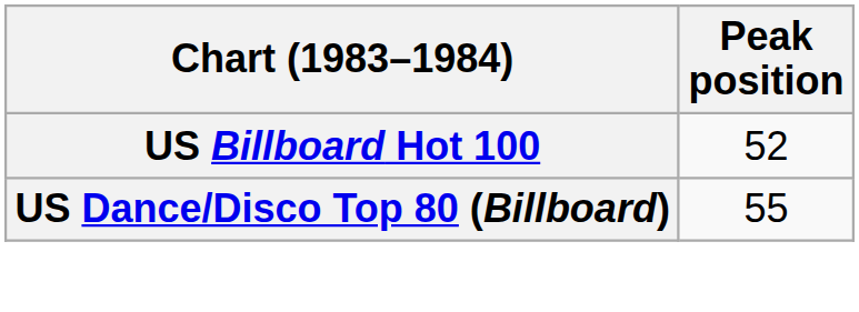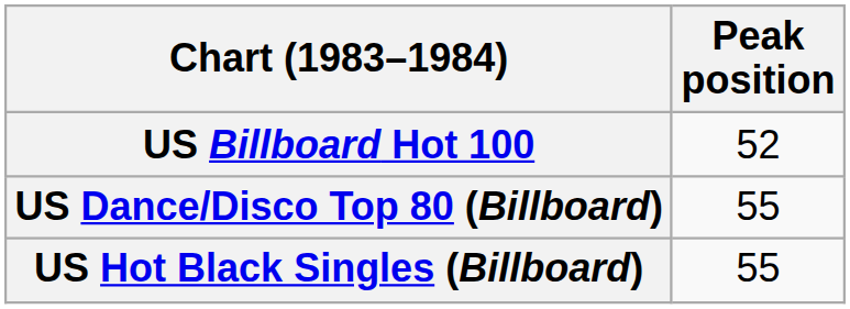+ row: US Hot Black Singles (Billboard) | 55
